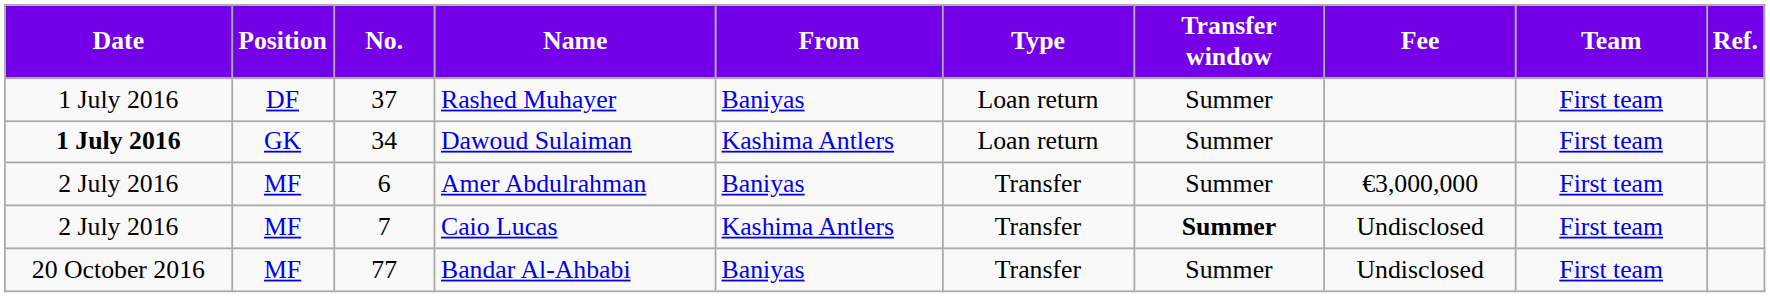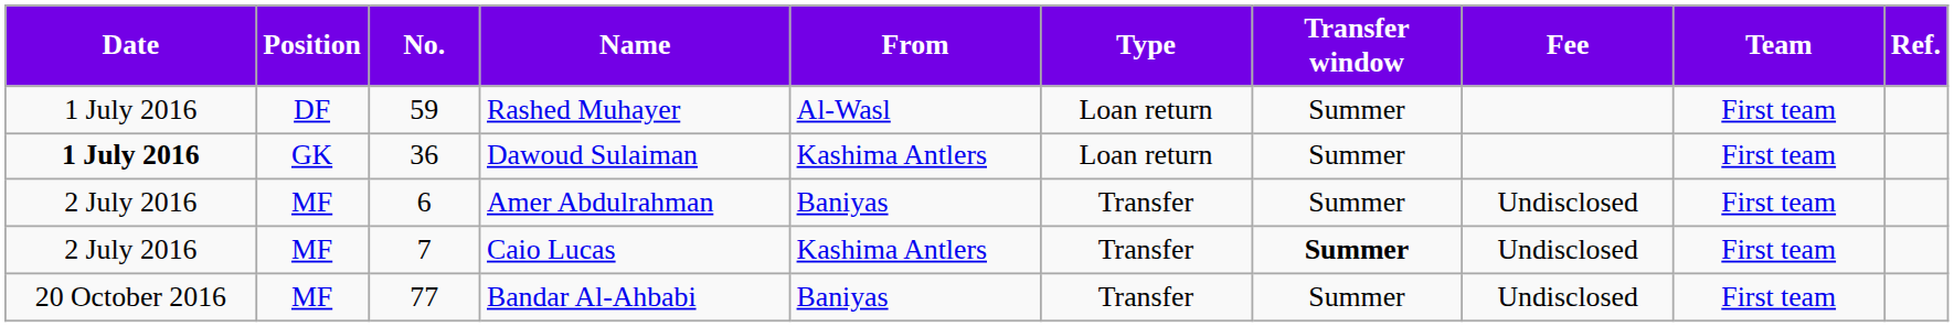Rashed Muhayer | No.: 37 -> 59
Rashed Muhayer | From: Baniyas -> Al-Wasl
Dawoud Sulaiman | No.: 34 -> 36
Amer Abdulrahman | Fee: €3,000,000 -> Undisclosed
